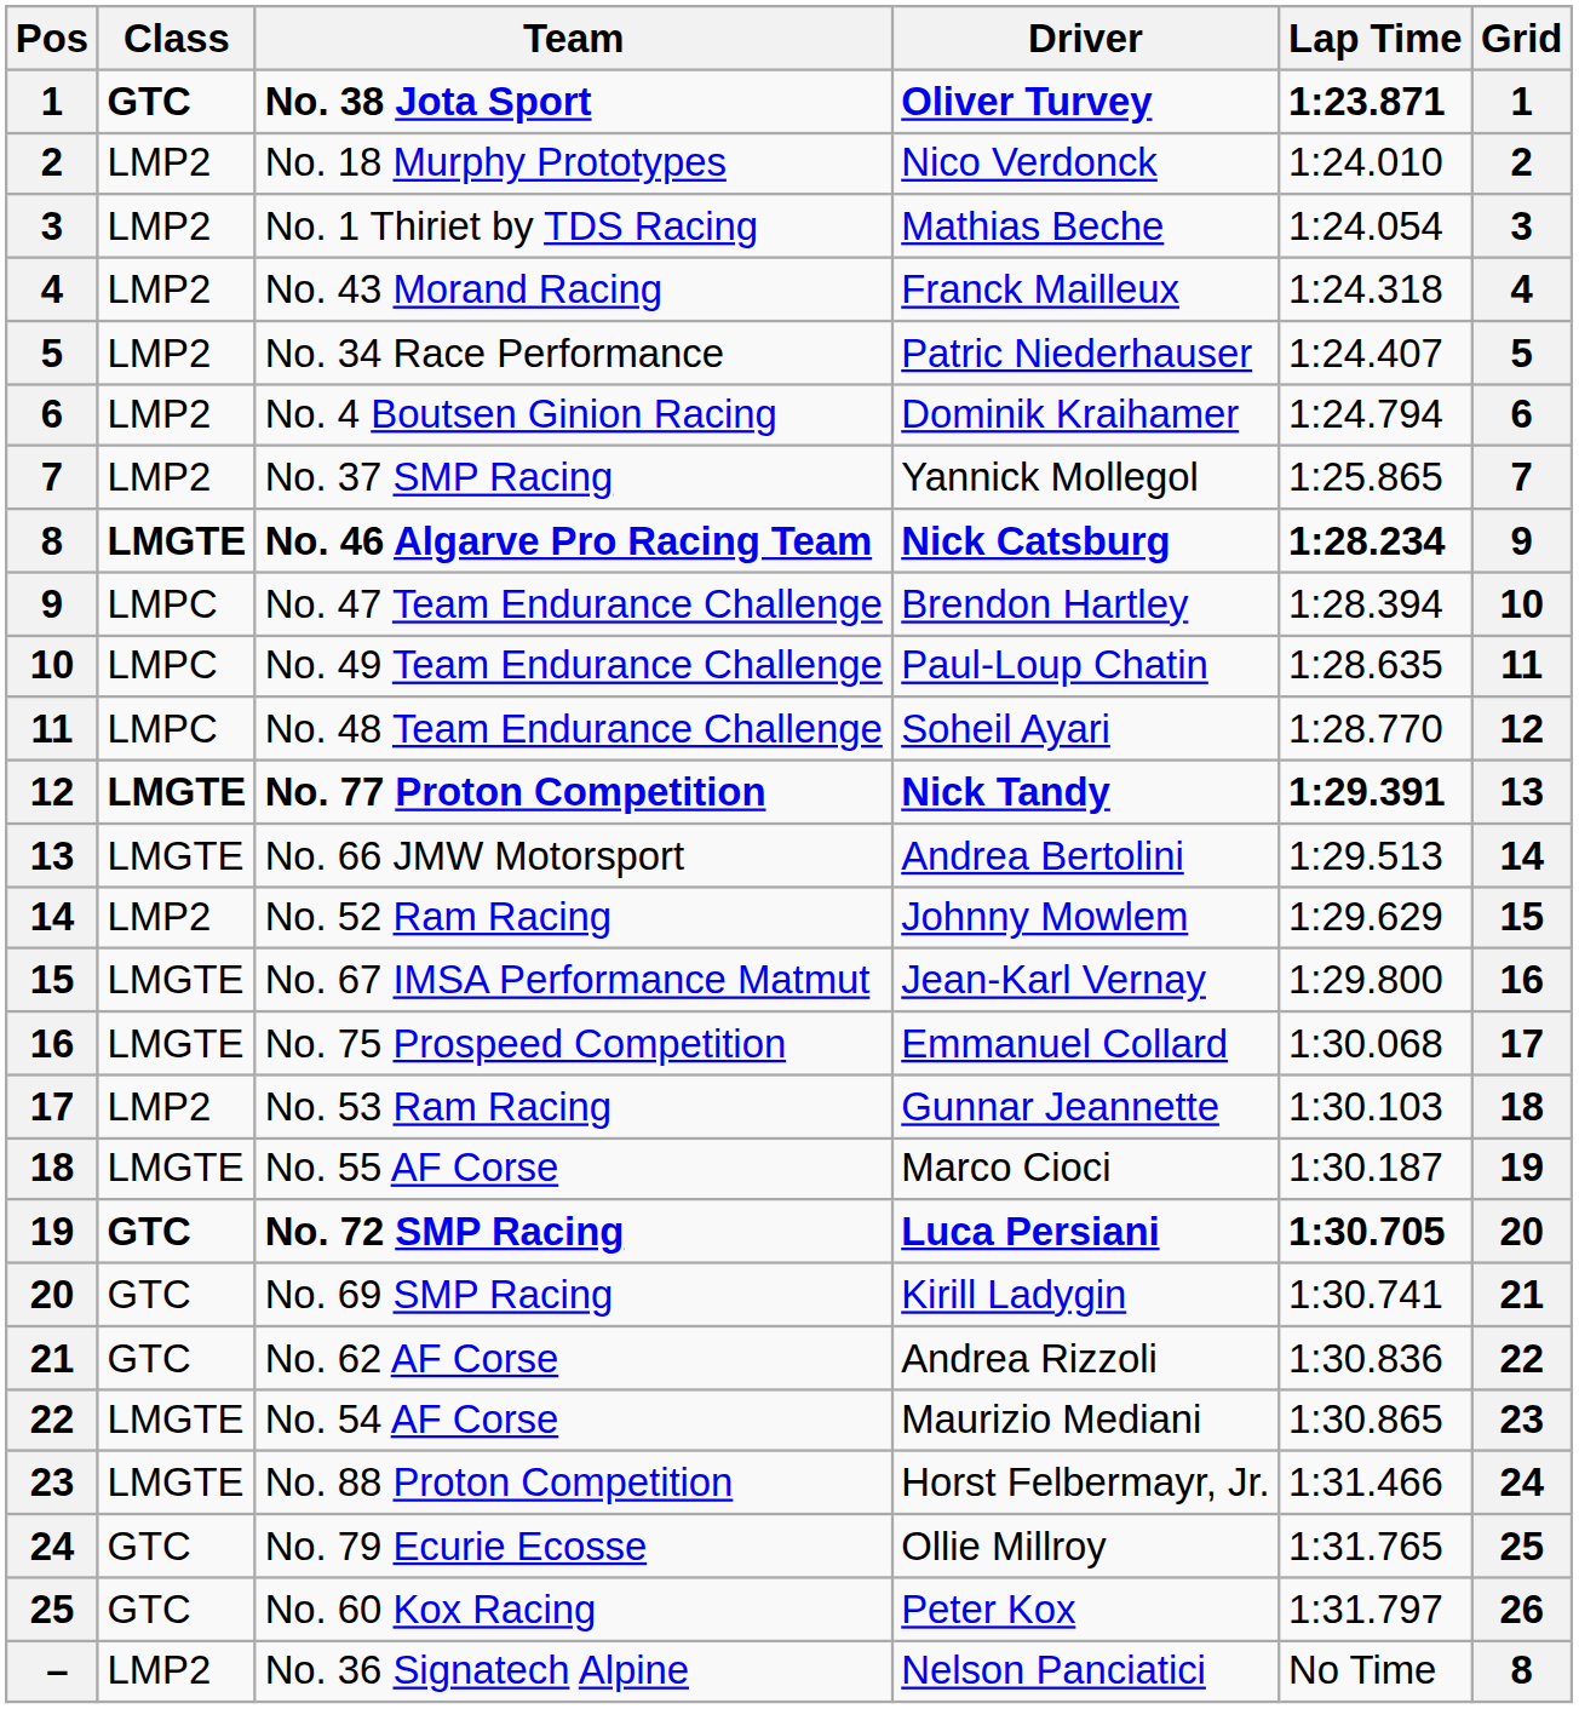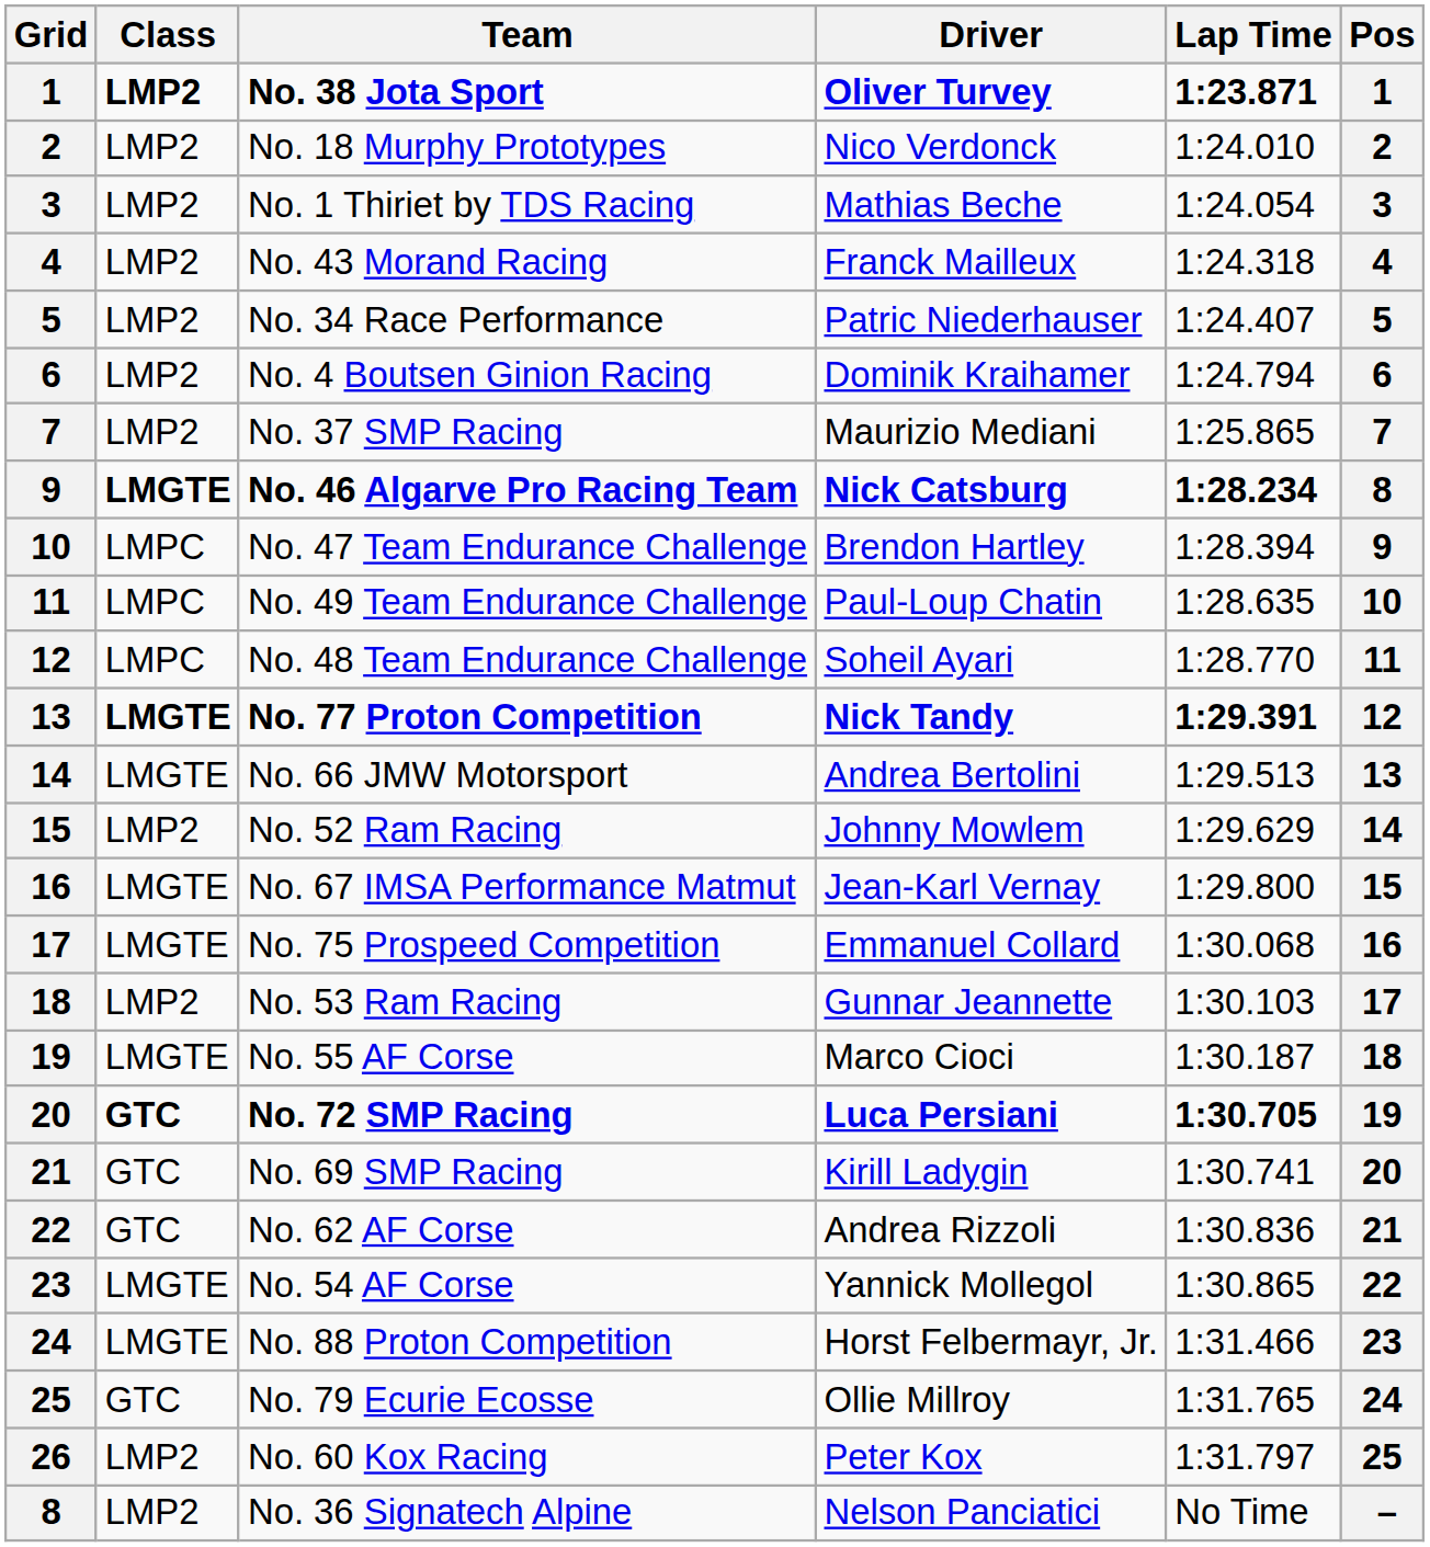columns swapped: Pos <-> Grid
No. 38 Jota Sport | Class: GTC -> LMP2
No. 37 SMP Racing | Driver: Yannick Mollegol -> Maurizio Mediani
No. 54 AF Corse | Driver: Maurizio Mediani -> Yannick Mollegol
No. 60 Kox Racing | Class: GTC -> LMP2
